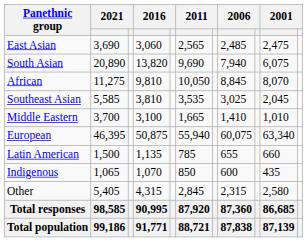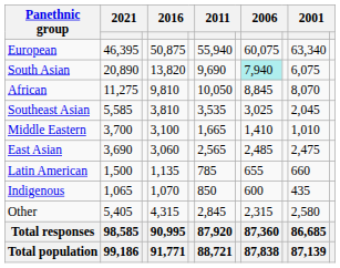rows swapped: European <-> East Asian
South Asian | column 8: no background -> paleturquoise background
